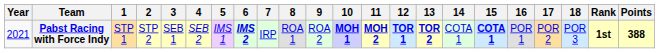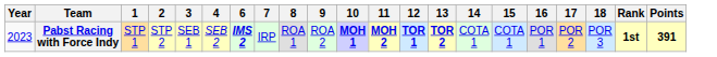- column: 5 | IMS 1
Pabst Racing with Force Indy | Year: 2021 -> 2023
Pabst Racing with Force Indy | 15: bold -> normal
Pabst Racing with Force Indy | Points: 388 -> 391
